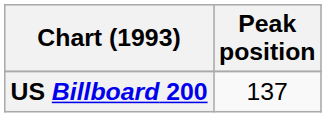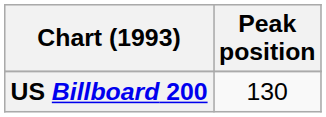US Billboard 200 | Peak position: 137 -> 130
